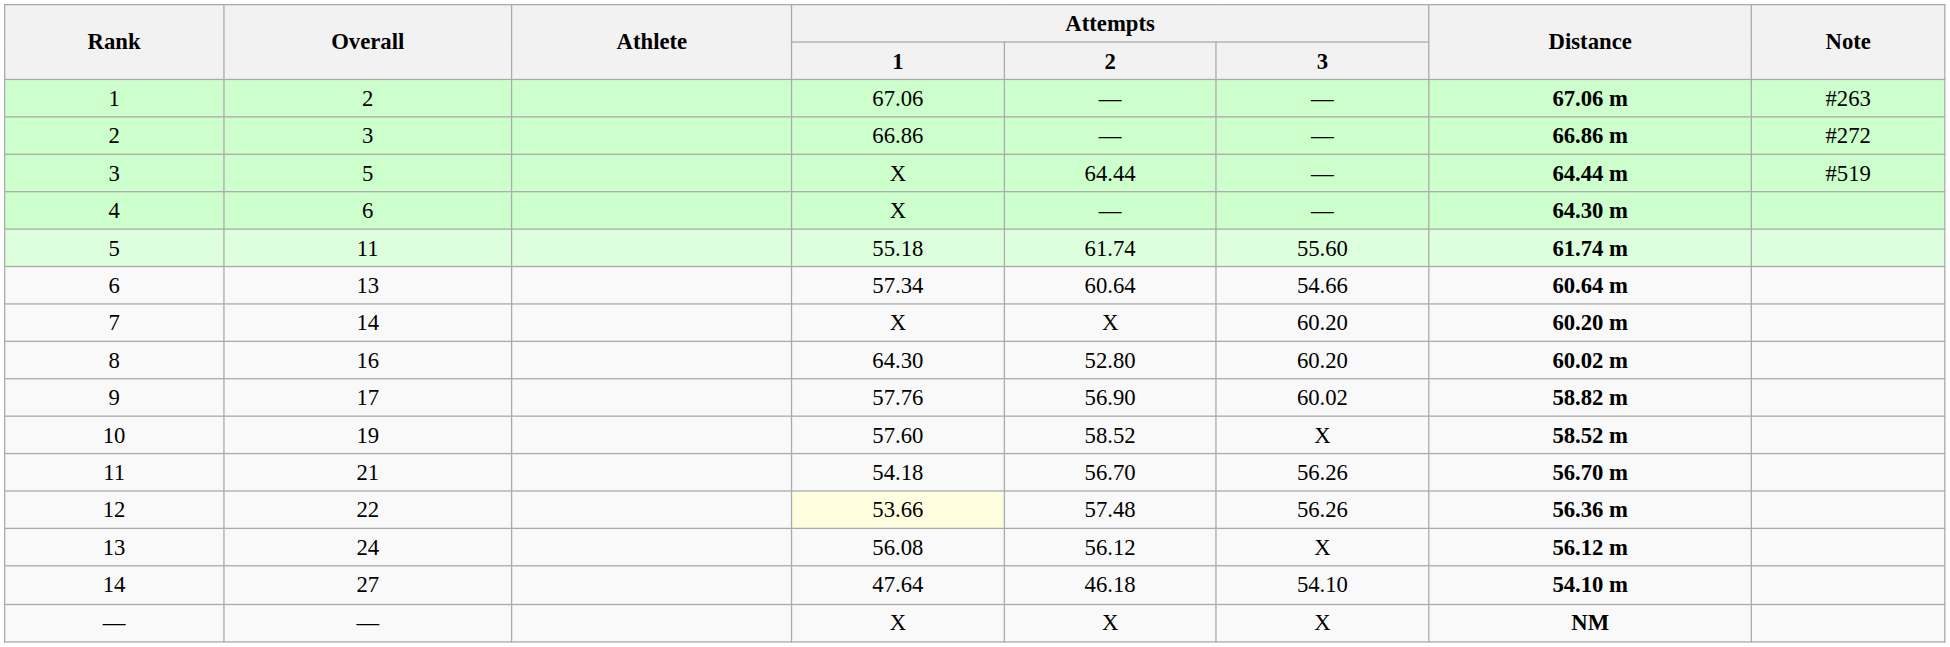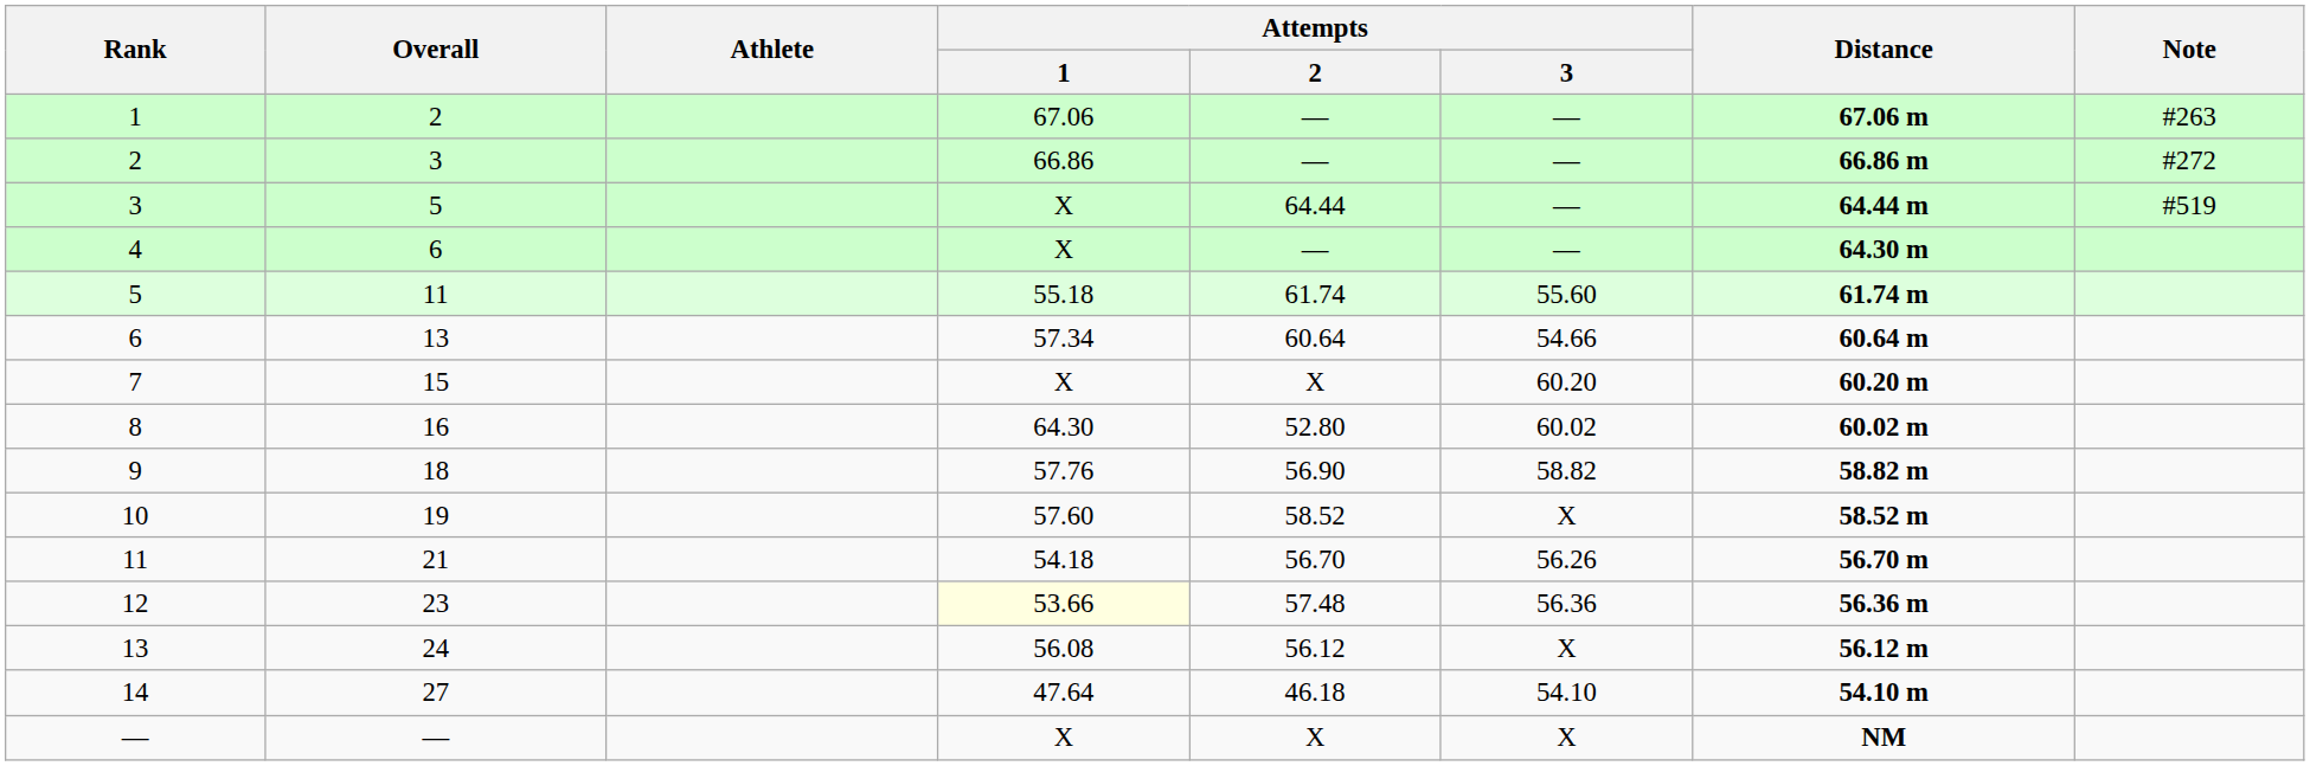7 | Overall: 14 -> 15
8 | Attempts / 3: 60.20 -> 60.02
9 | Overall: 17 -> 18
9 | Attempts / 3: 60.02 -> 58.82
12 | Overall: 22 -> 23
12 | Attempts / 3: 56.26 -> 56.36
